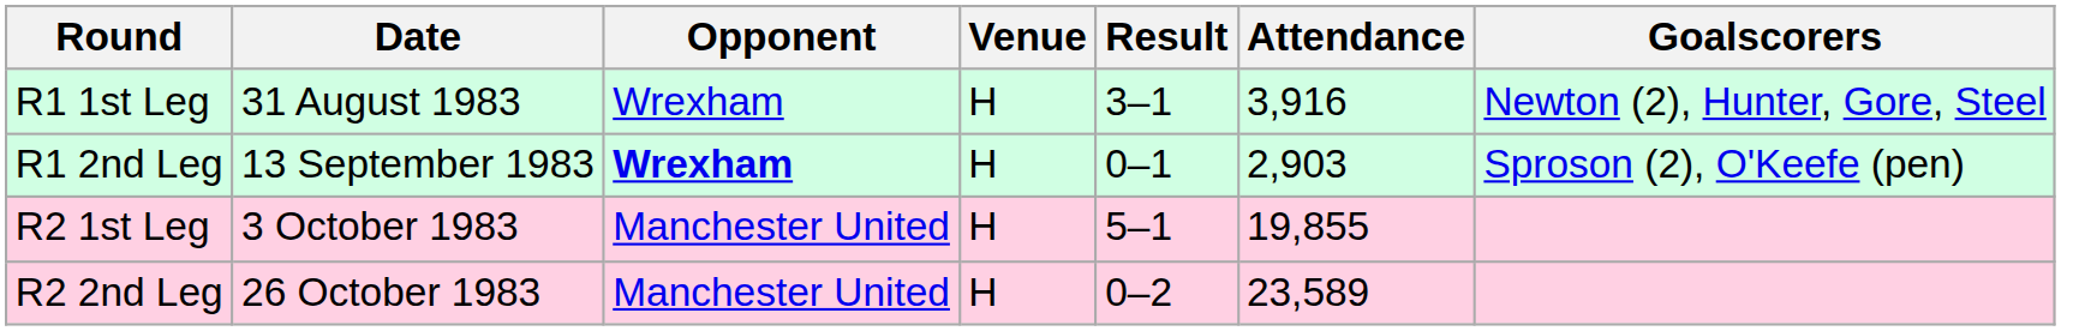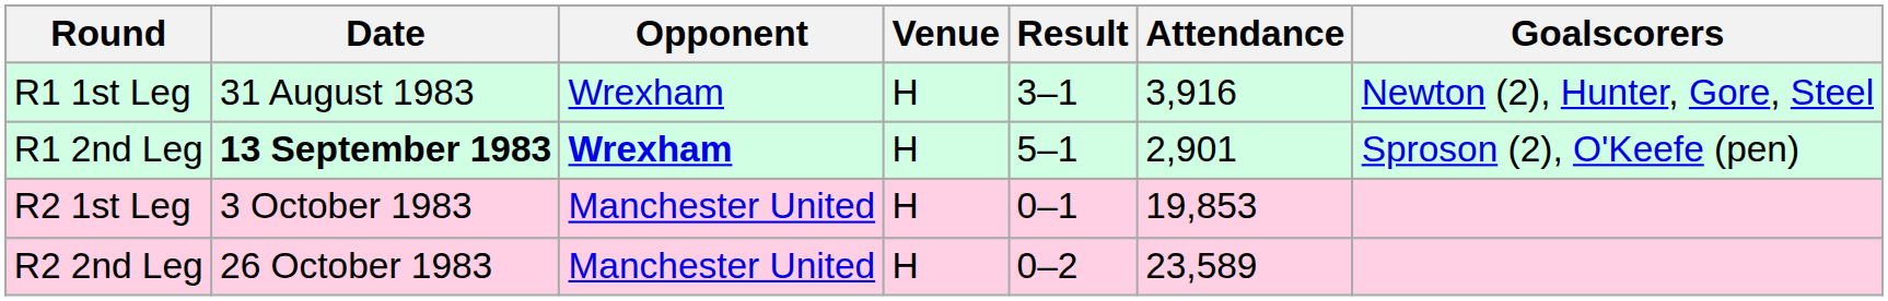R1 2nd Leg | Date: normal -> bold
R1 2nd Leg | Result: 0–1 -> 5–1
R1 2nd Leg | Attendance: 2,903 -> 2,901
R2 1st Leg | Result: 5–1 -> 0–1
R2 1st Leg | Attendance: 19,855 -> 19,853
